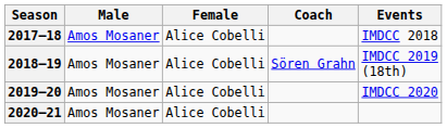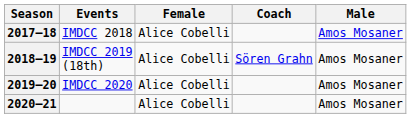columns swapped: Male <-> Events
